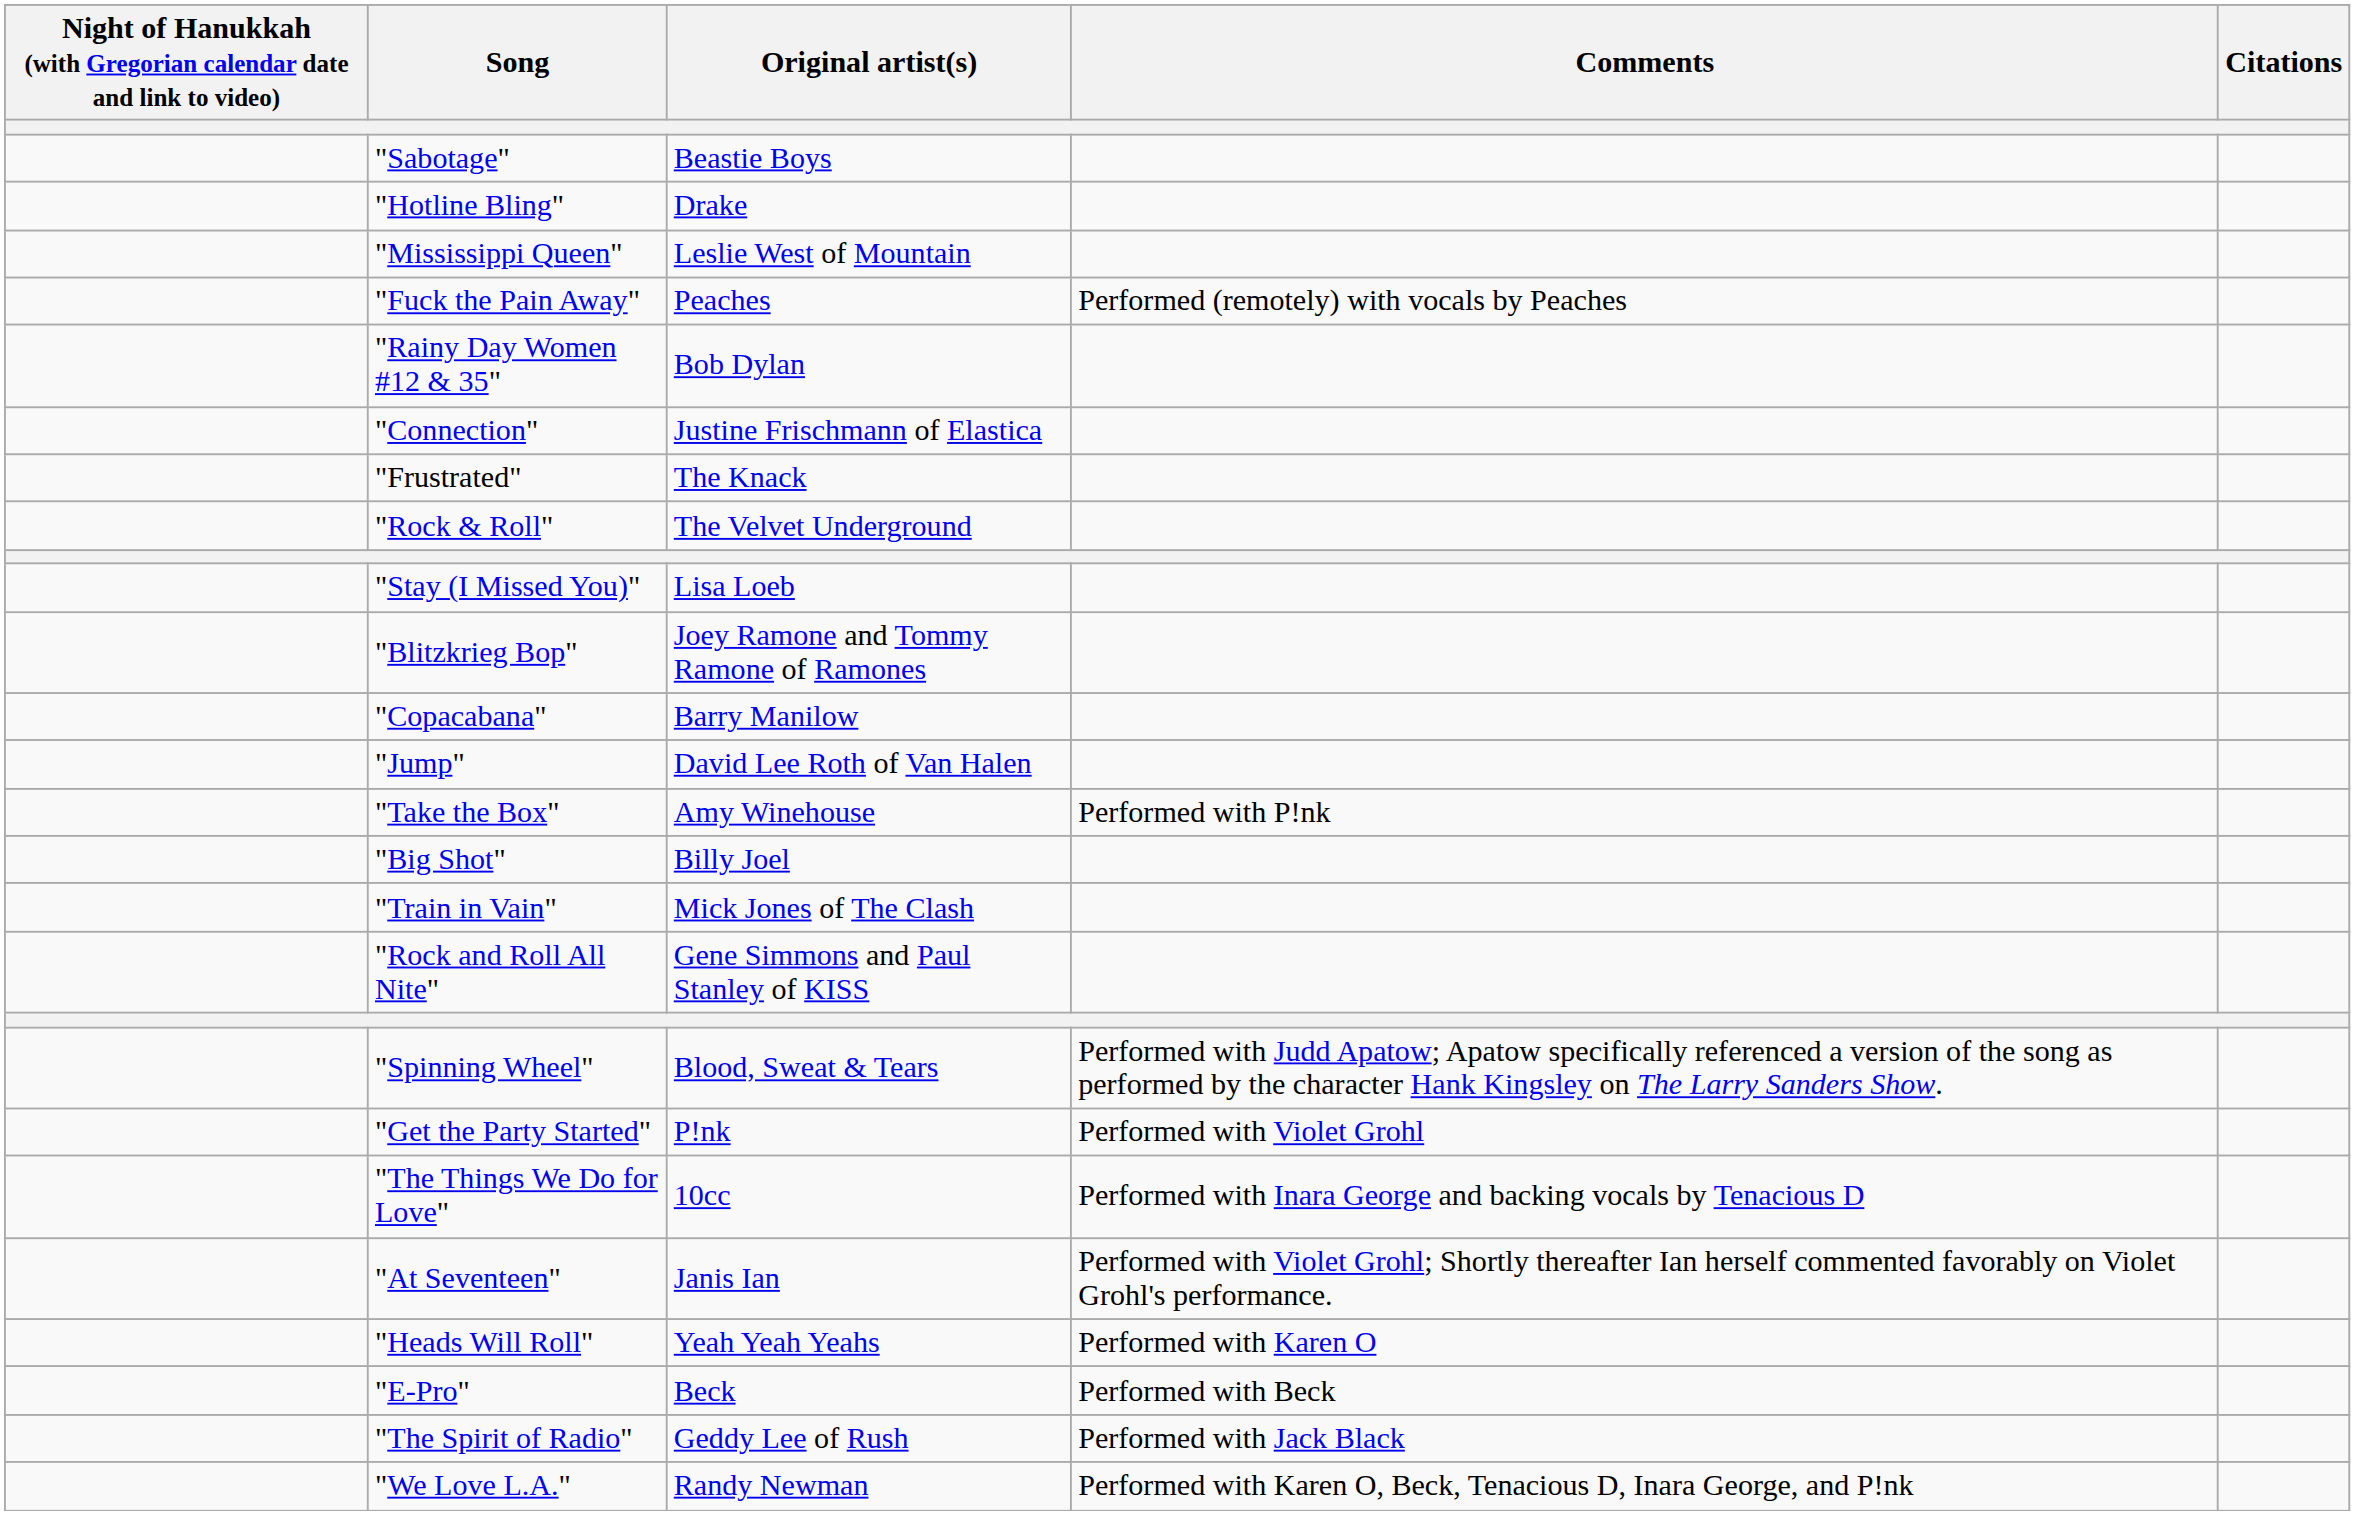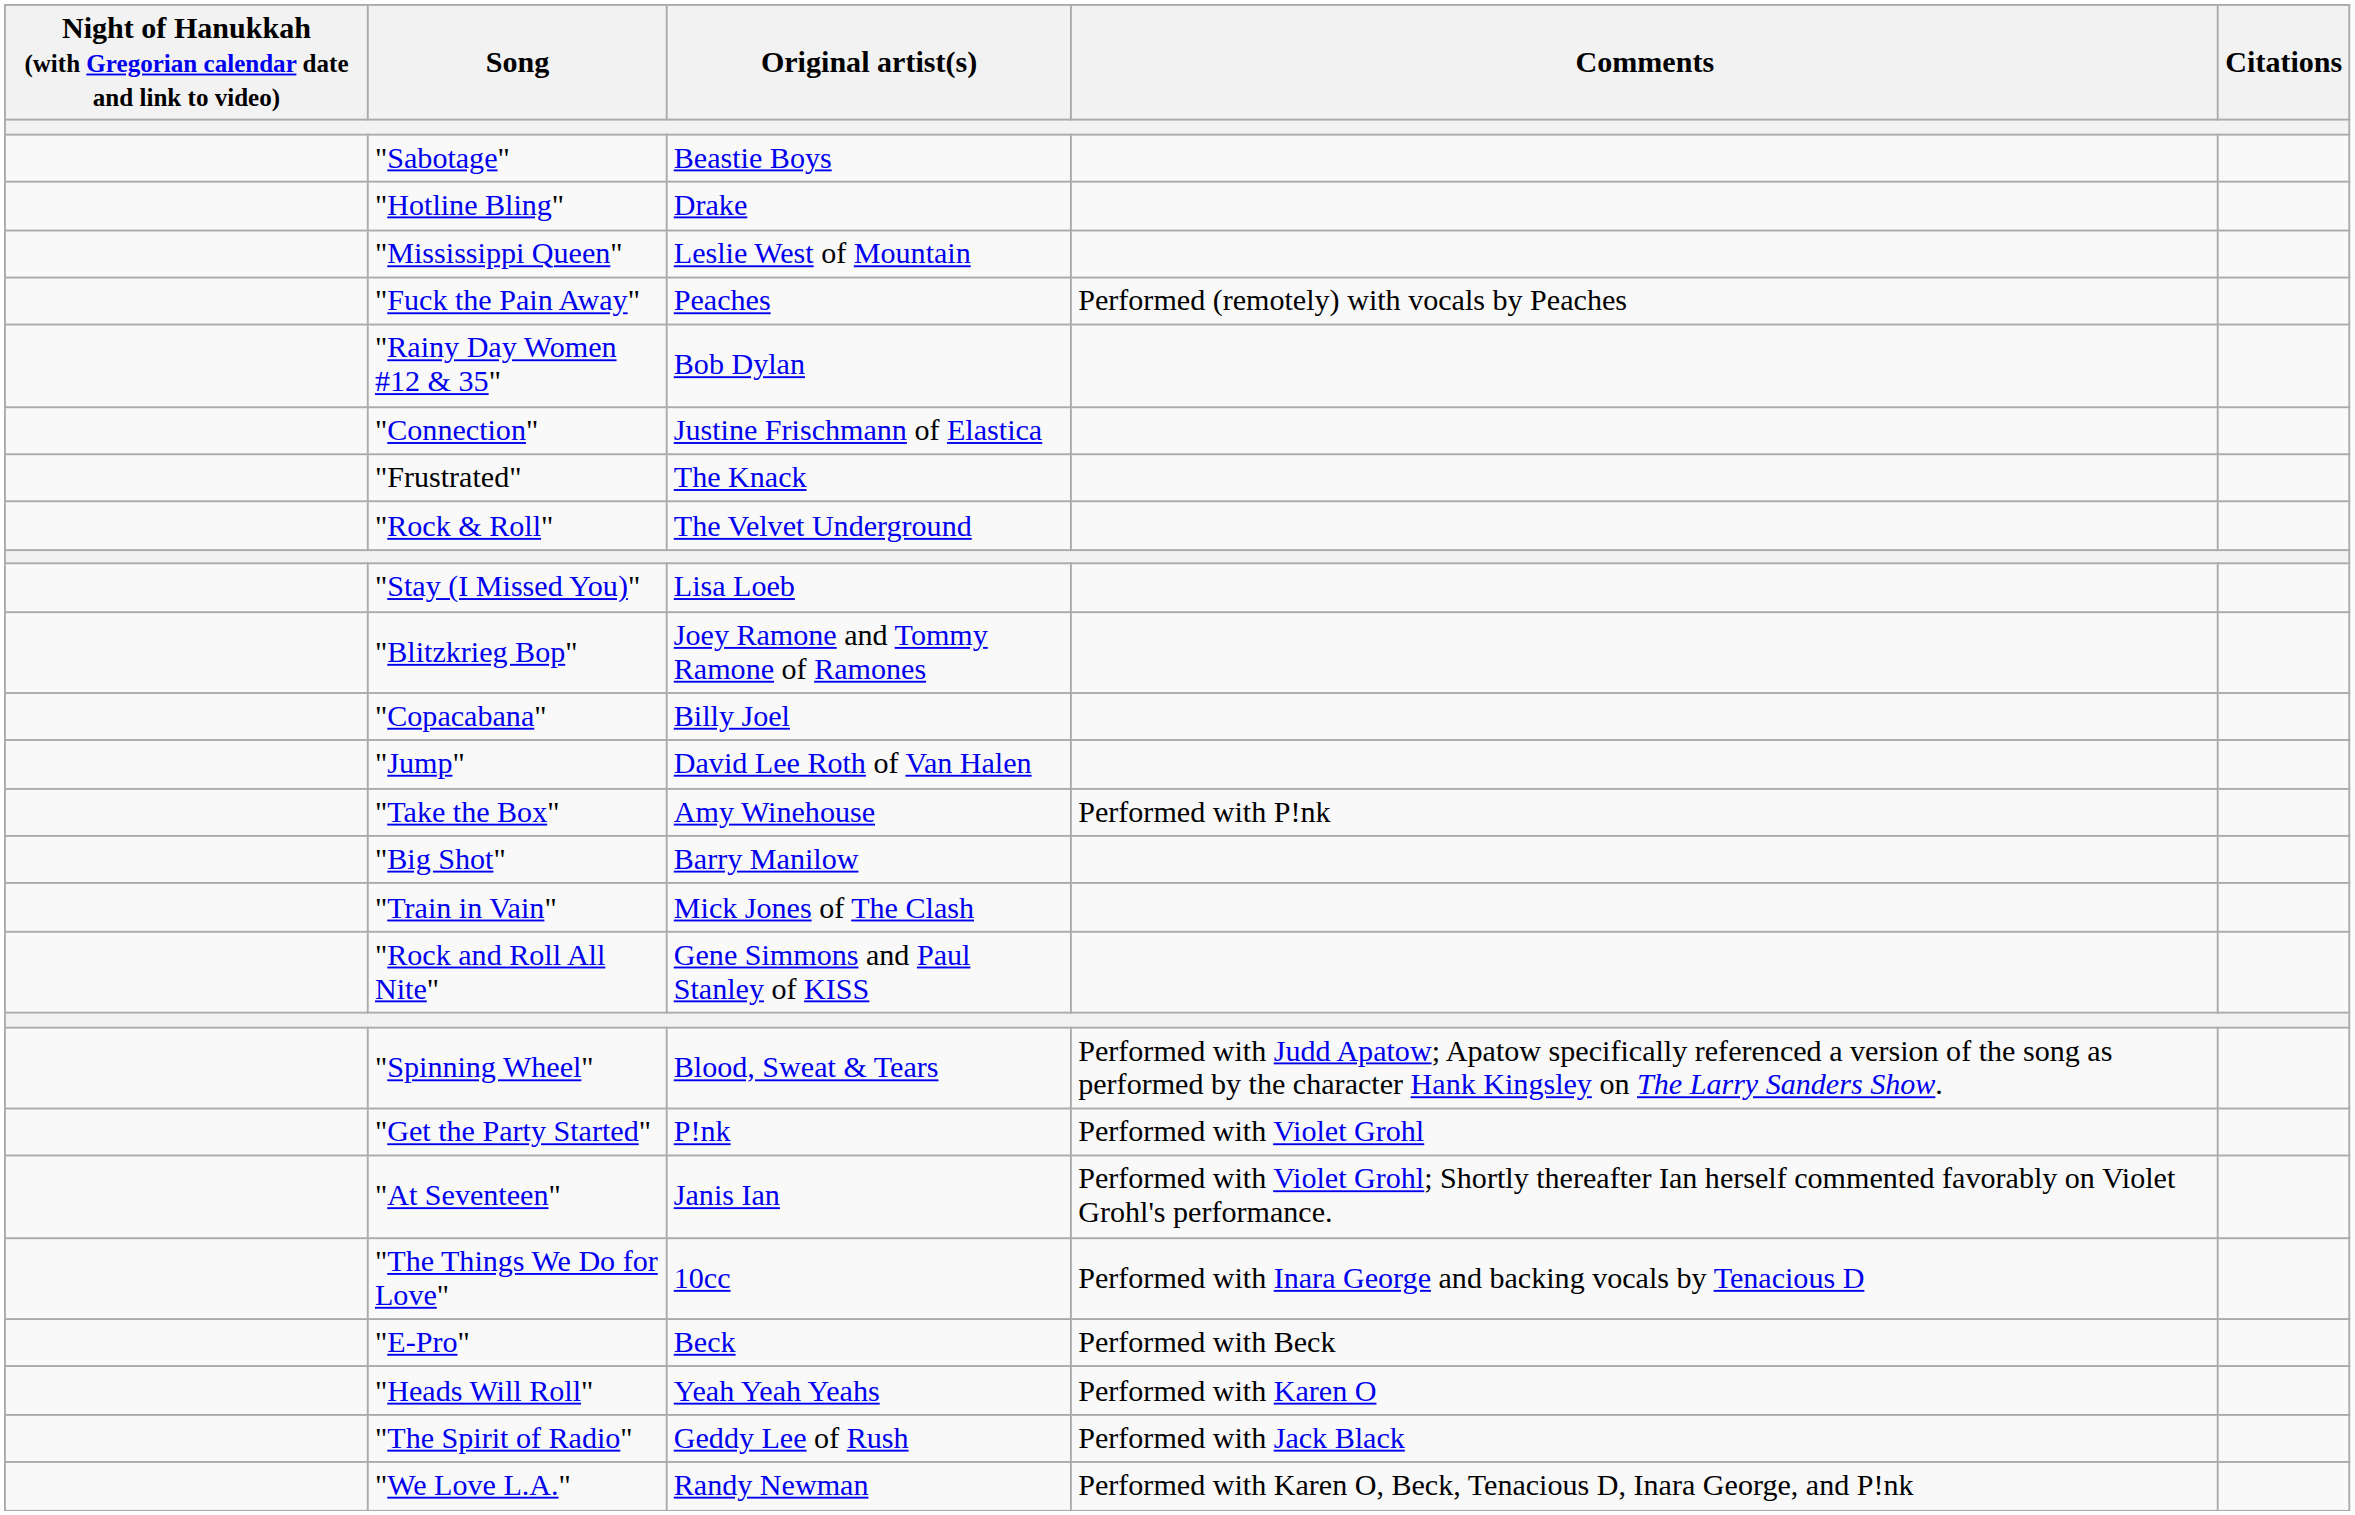"Copacabana" | Original artist(s): Barry Manilow -> Billy Joel
"Big Shot" | Original artist(s): Billy Joel -> Barry Manilow
rows swapped: "The Things We Do for Love" <-> "At Seventeen"
rows swapped: "E-Pro" <-> "Heads Will Roll"
